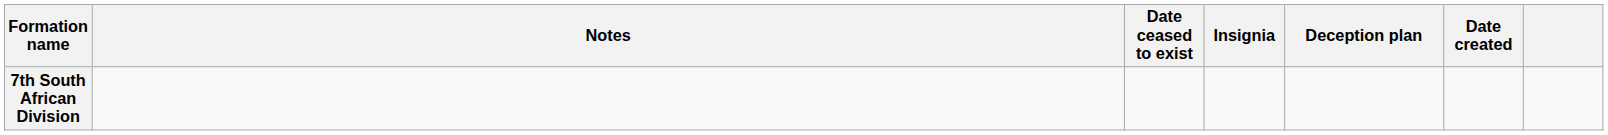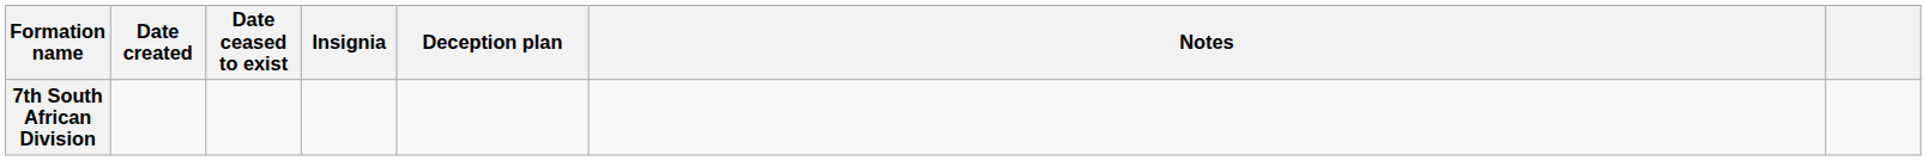columns swapped: Date created <-> Notes
